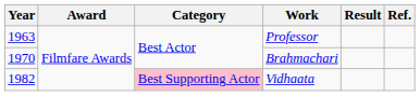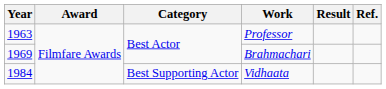Brahmachari | Year: 1970 -> 1969
Vidhaata | Year: 1982 -> 1984
Vidhaata | Category: pink background -> no background
